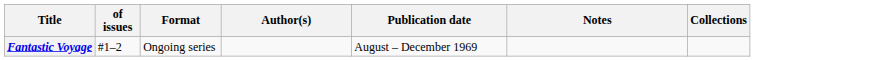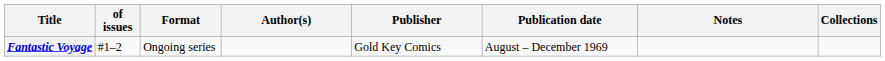+ column: Publisher | Gold Key Comics
